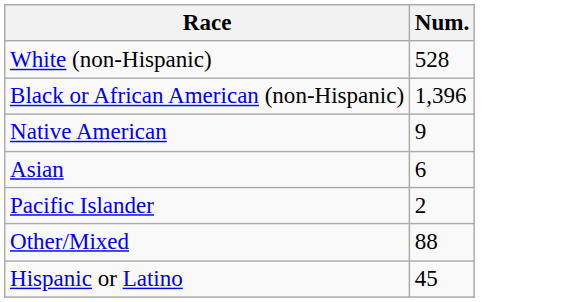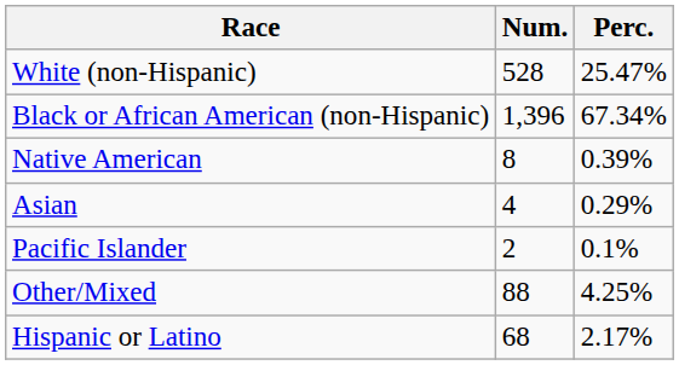+ column: Perc. | 25.47% | 67.34% | 0.39% | 0.29% | 0.1% | 4.25% | 2.17%
Native American | Num.: 9 -> 8
Asian | Num.: 6 -> 4
Hispanic or Latino | Num.: 45 -> 68
